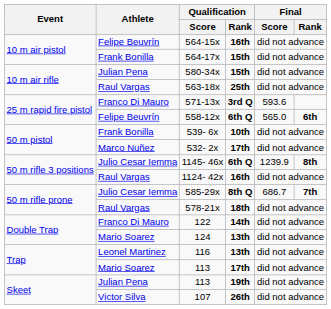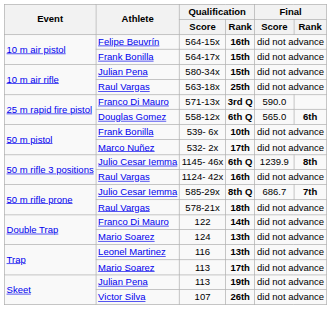571-13x | Final / Score: 593.6 -> 590.0
558-12x | Athlete: Felipe Beuvrín -> Douglas Gomez
